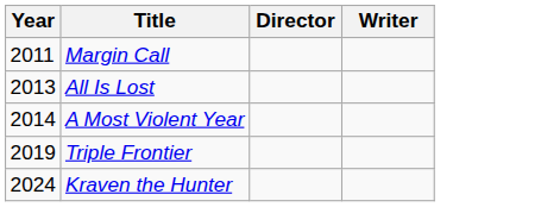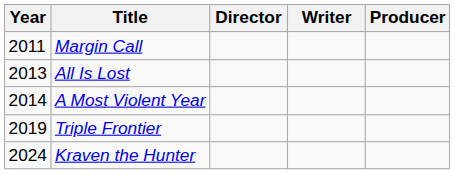+ column: Producer
